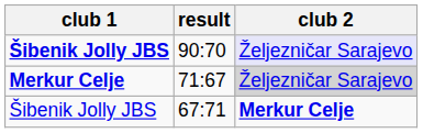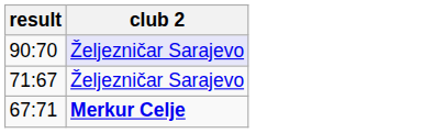- column: club 1 | Šibenik Jolly JBS | Merkur Celje | Šibenik Jolly JBS
71:67 | club 2: lightgrey background -> no background
